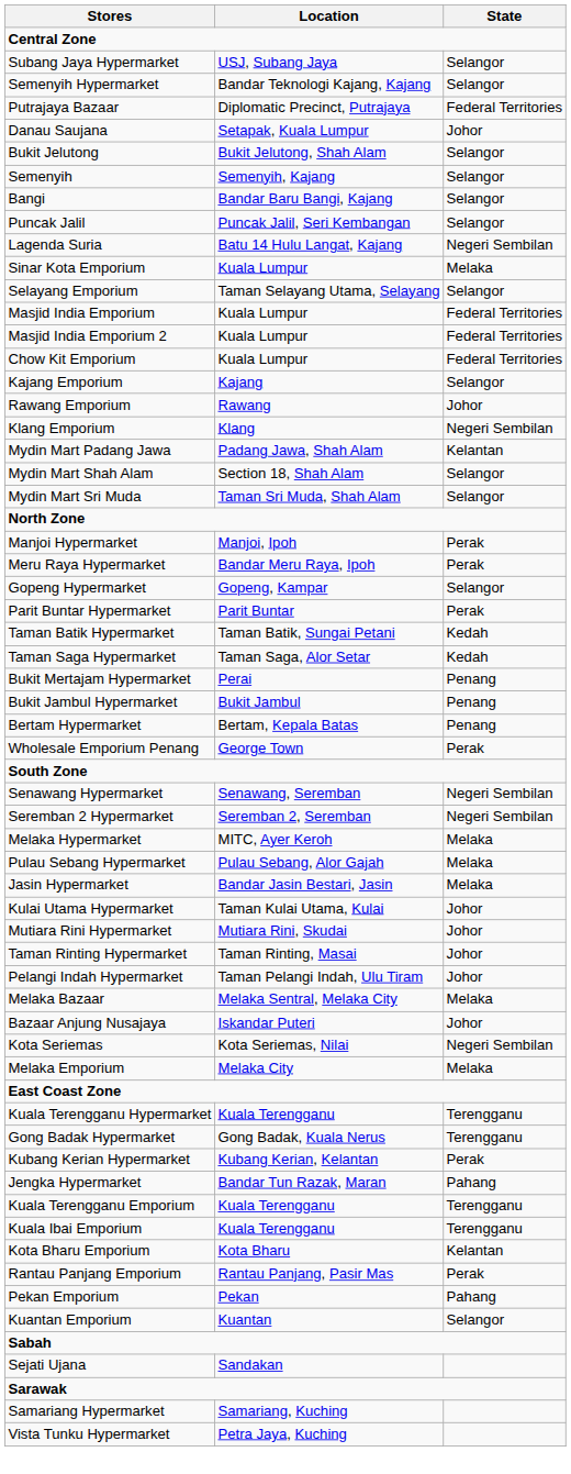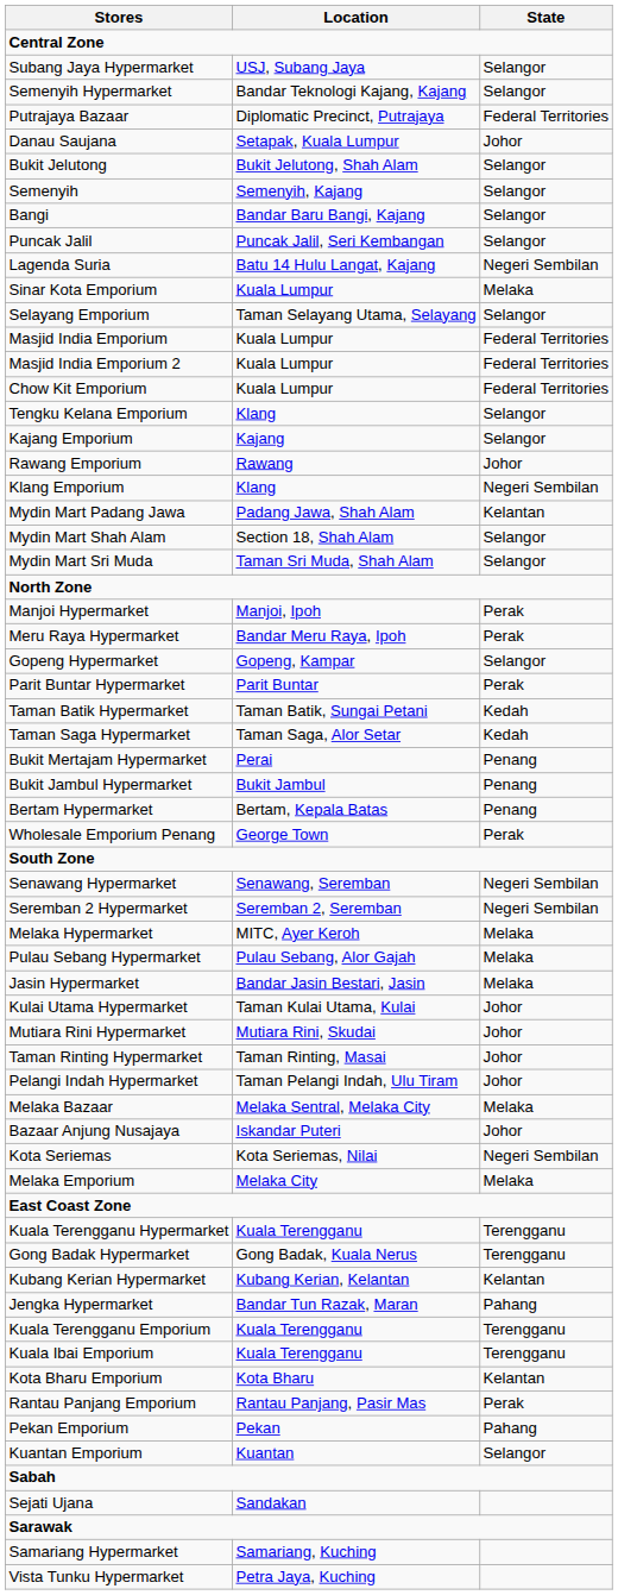+ row: Tengku Kelana Emporium | Klang | Selangor
Kubang Kerian Hypermarket | State: Perak -> Kelantan
